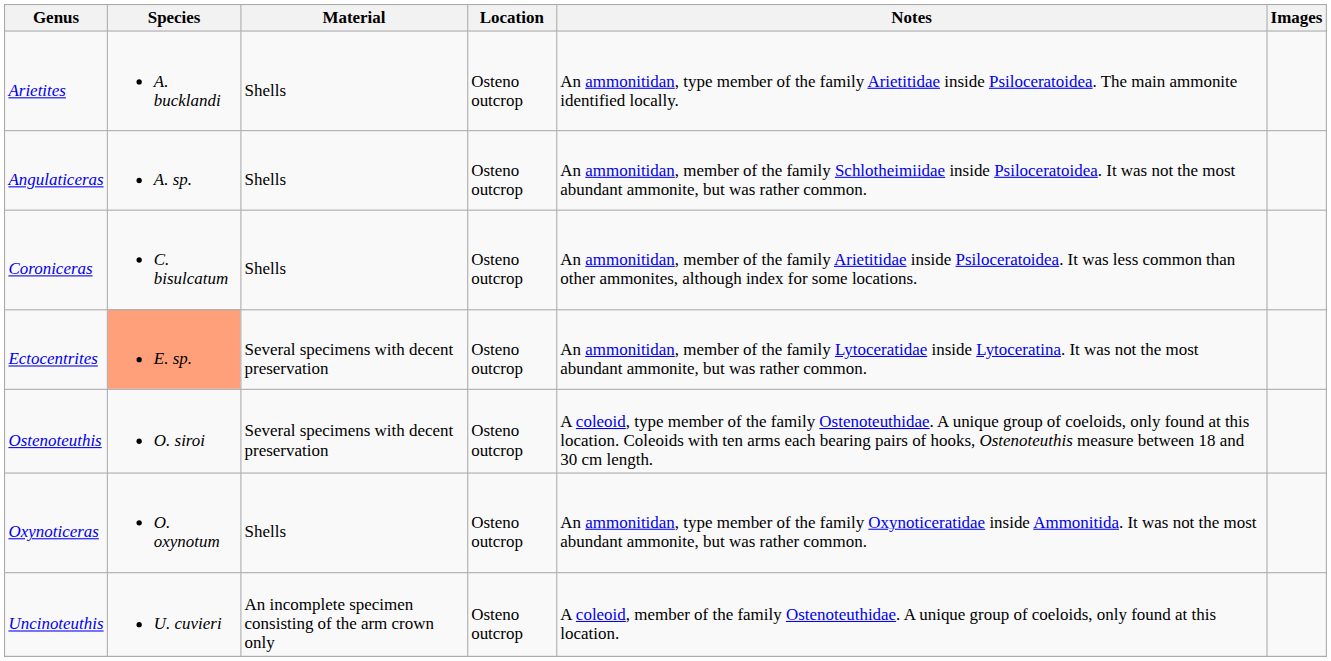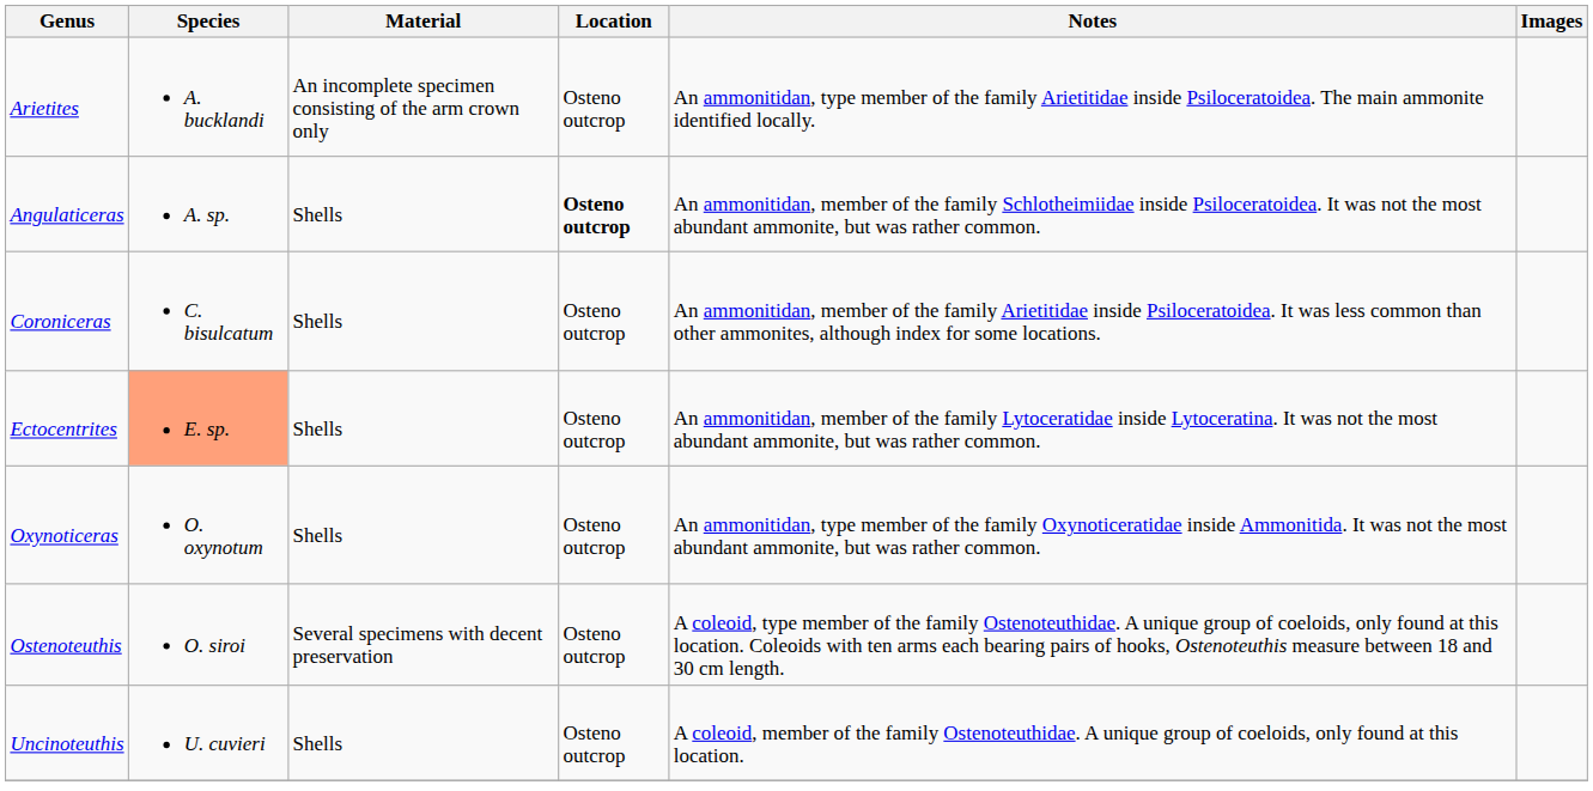Arietites | Material: Shells -> An incomplete specimen consisting of the arm crown only
Angulaticeras | Location: normal -> bold
Ectocentrites | Material: Several specimens with decent preservation -> Shells
rows swapped: Ostenoteuthis <-> Oxynoticeras
Uncinoteuthis | Material: An incomplete specimen consisting of the arm crown only -> Shells
